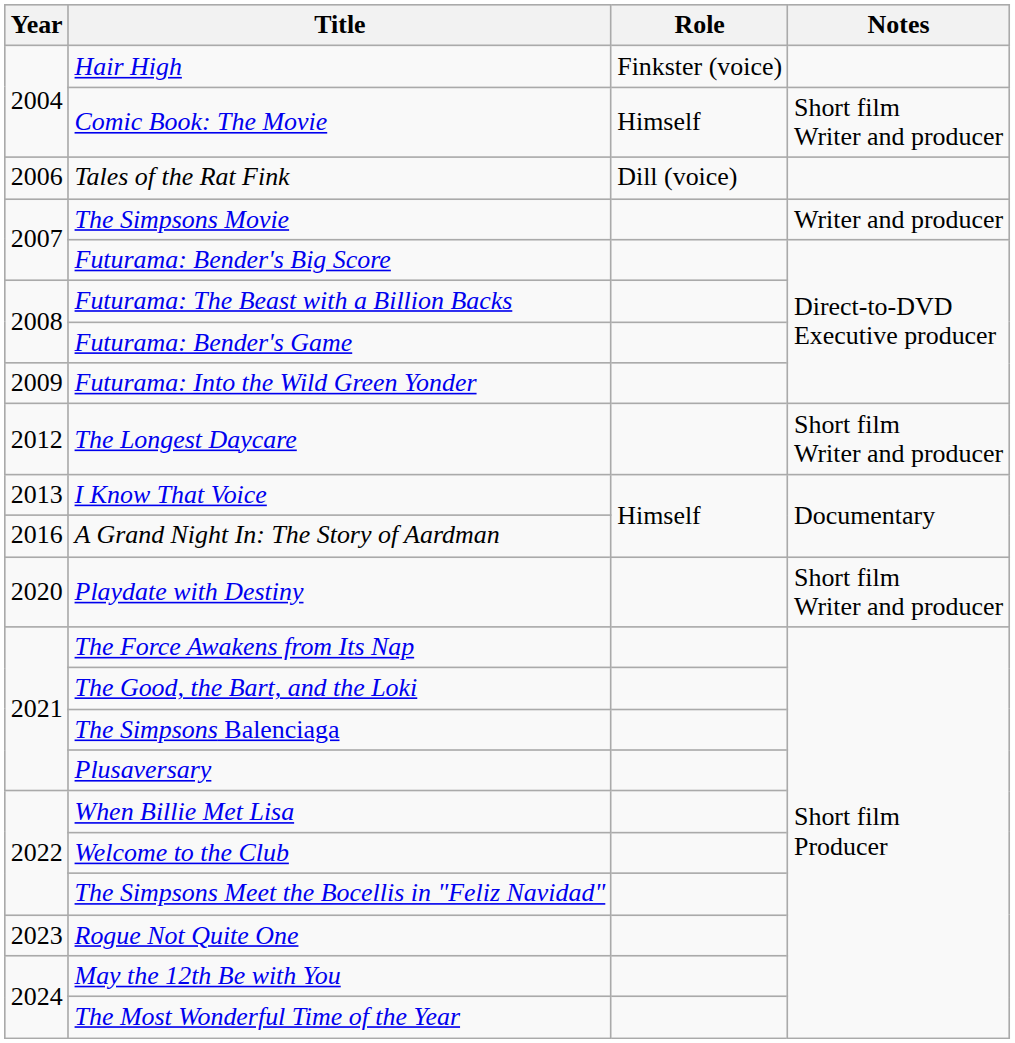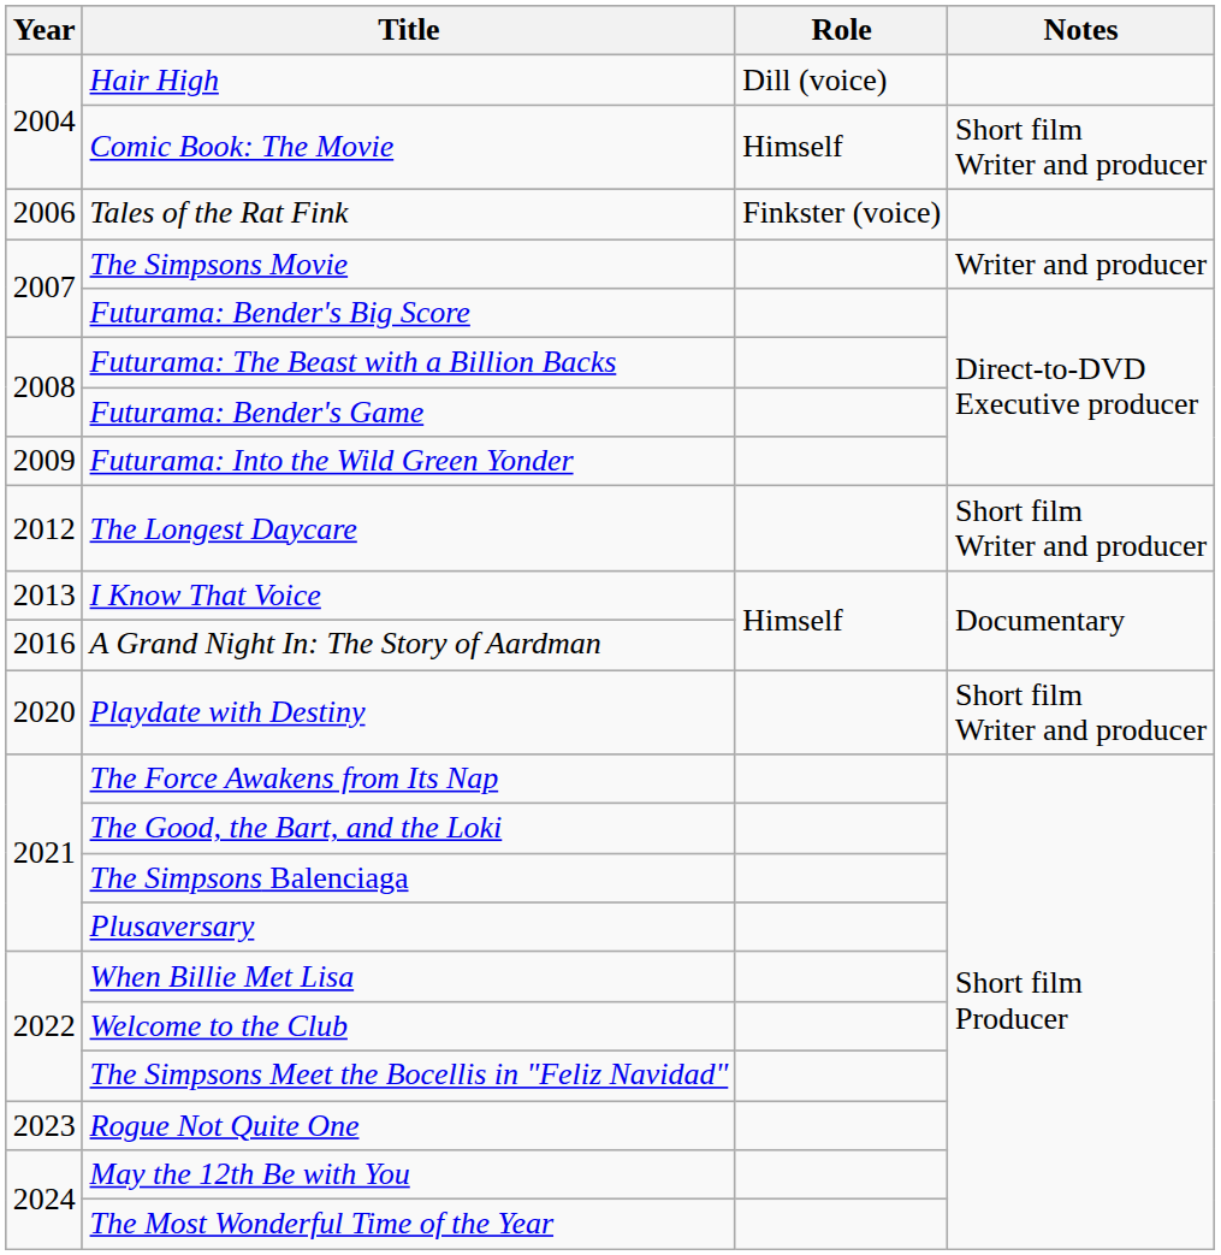Hair High | Role: Finkster (voice) -> Dill (voice)
Tales of the Rat Fink | Role: Dill (voice) -> Finkster (voice)
